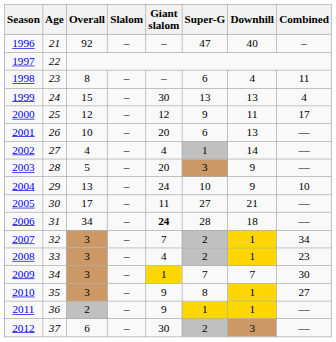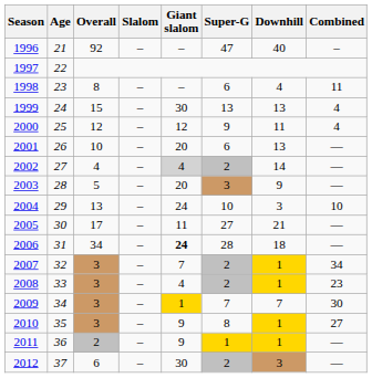2000 | Combined: 17 -> 4
2002 | Giant slalom: no background -> lightgrey background
2002 | Super-G: 1 -> 2
2004 | Downhill: 9 -> 3
